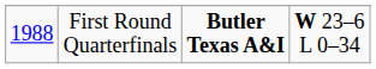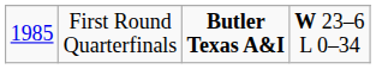First Round Quarterfinals | column 1: 1988 -> 1985
